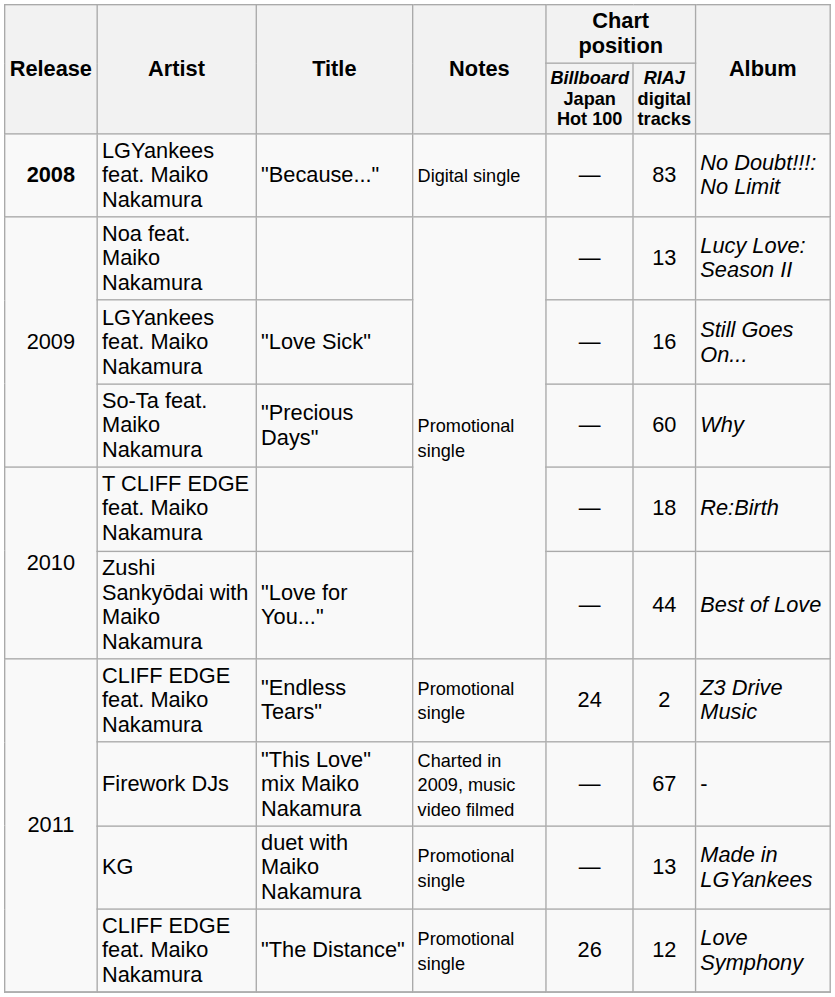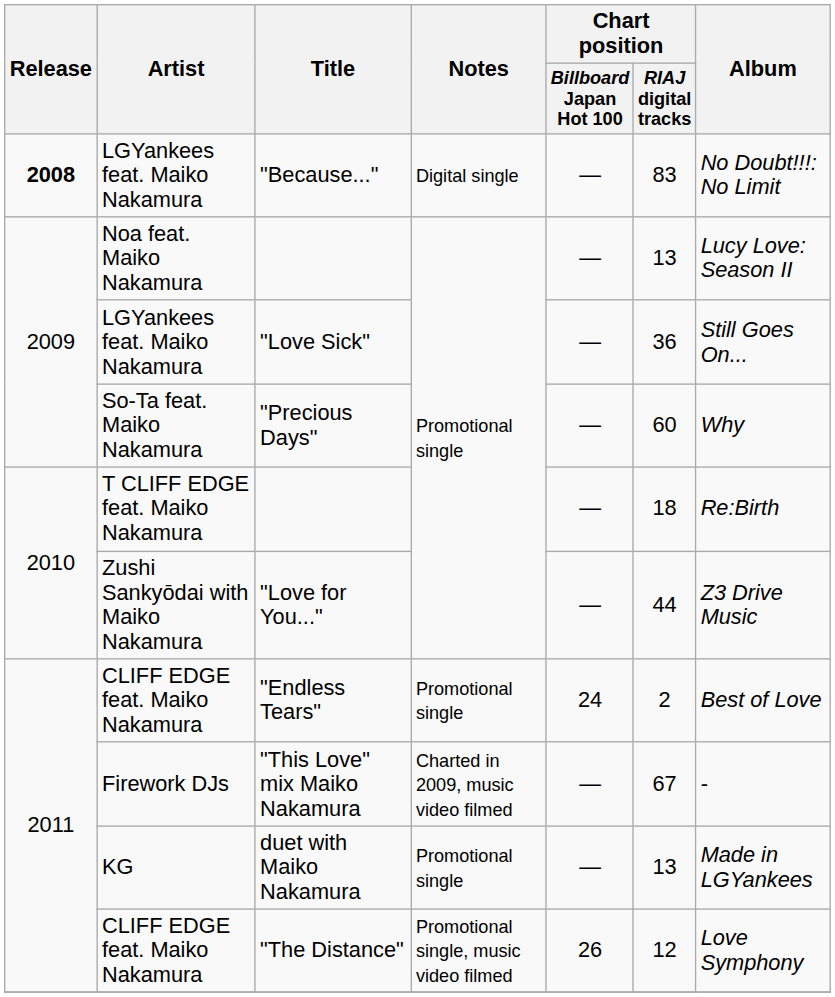"Love Sick" | Chart position / RIAJ digital tracks: 16 -> 36
"Love for You..." | Album: Best of Love -> Z3 Drive Music
"Endless Tears" | Album: Z3 Drive Music -> Best of Love
"The Distance" | Notes: Promotional single -> Promotional single, music video filmed
